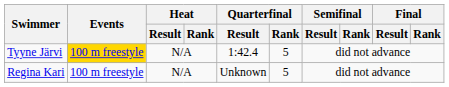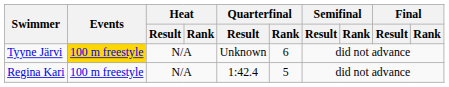Tyyne Järvi | Quarterfinal / Result: 1:42.4 -> Unknown
Tyyne Järvi | Quarterfinal / Rank: 5 -> 6
Regina Kari | Quarterfinal / Result: Unknown -> 1:42.4
